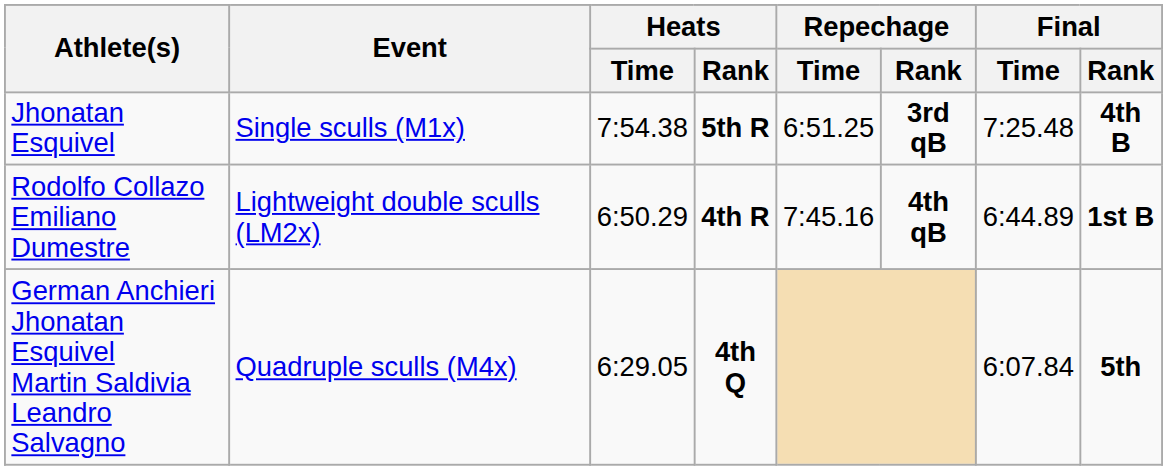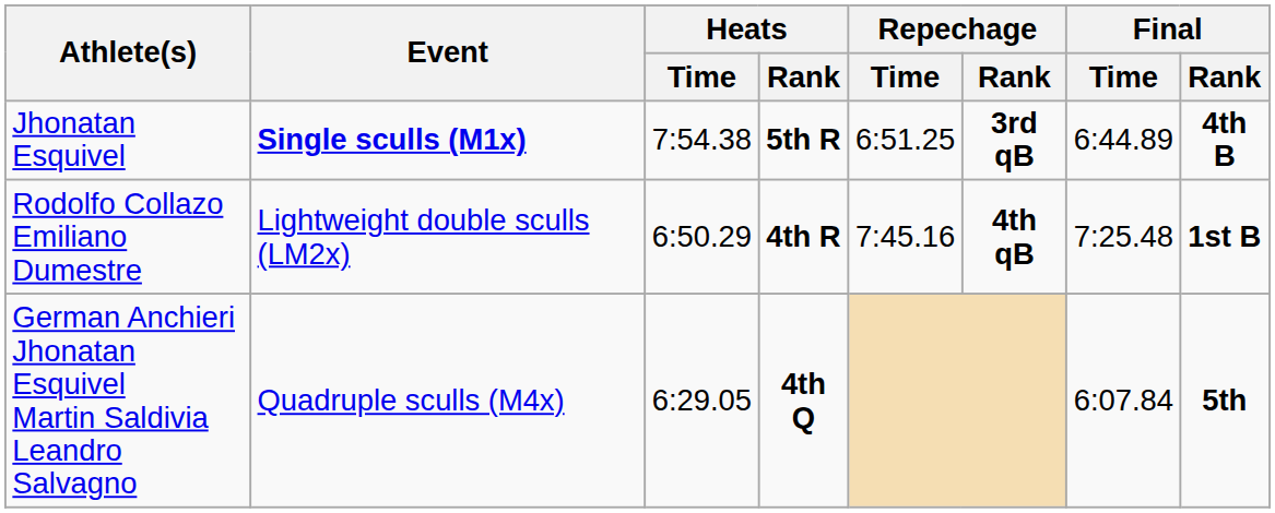Jhonatan Esquivel | Event: normal -> bold
Jhonatan Esquivel | Final / Time: 7:25.48 -> 6:44.89
Rodolfo Collazo Emiliano Dumestre | Final / Time: 6:44.89 -> 7:25.48
